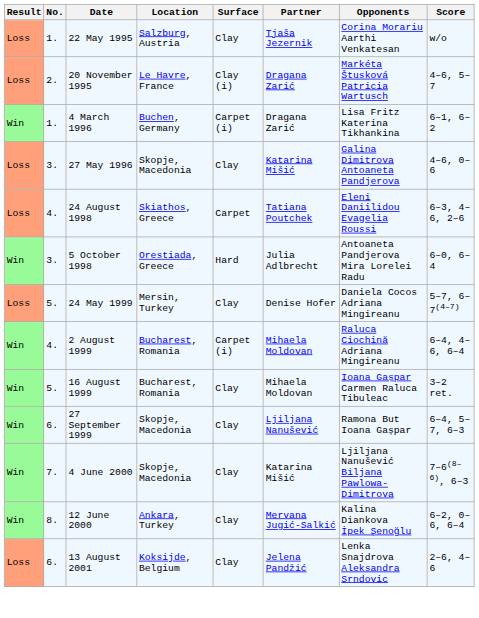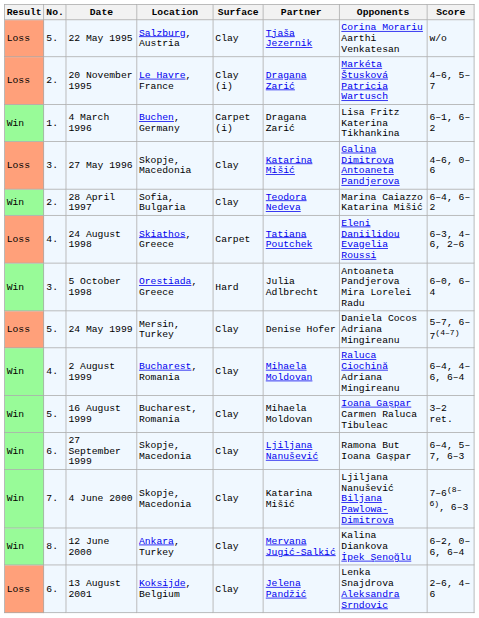22 May 1995 | No.: 1. -> 5.
+ row: Win | 2. | 28 April 1997 | Sofia, Bulgaria | Clay | Teodora Nedeva | Marina Caiazzo Katarina Mišić | 6–4, 6–2
2 August 1999 | Surface: Carpet (i) -> Clay
